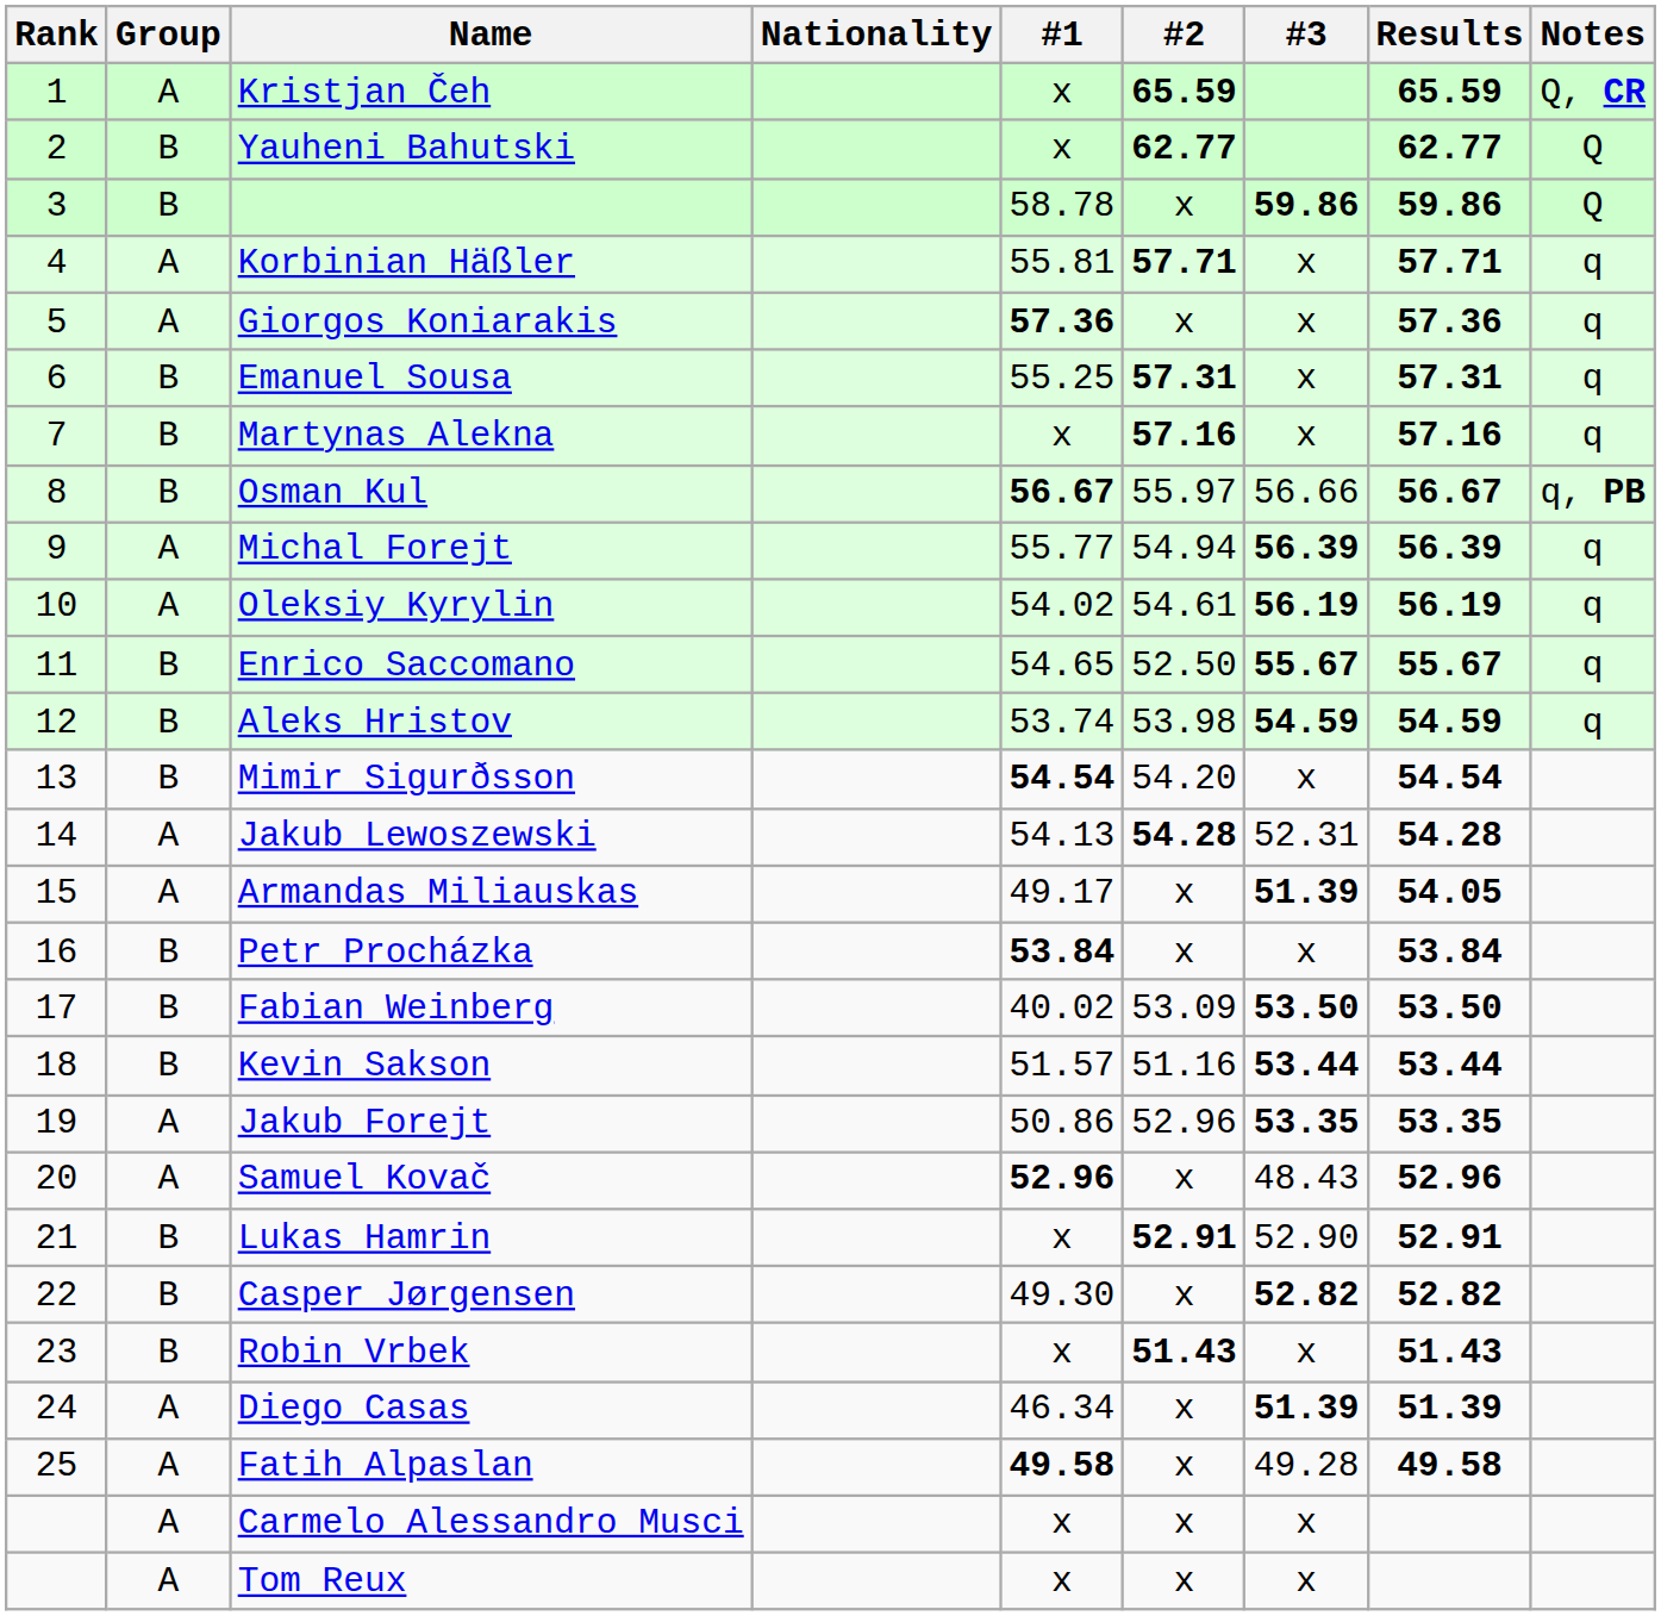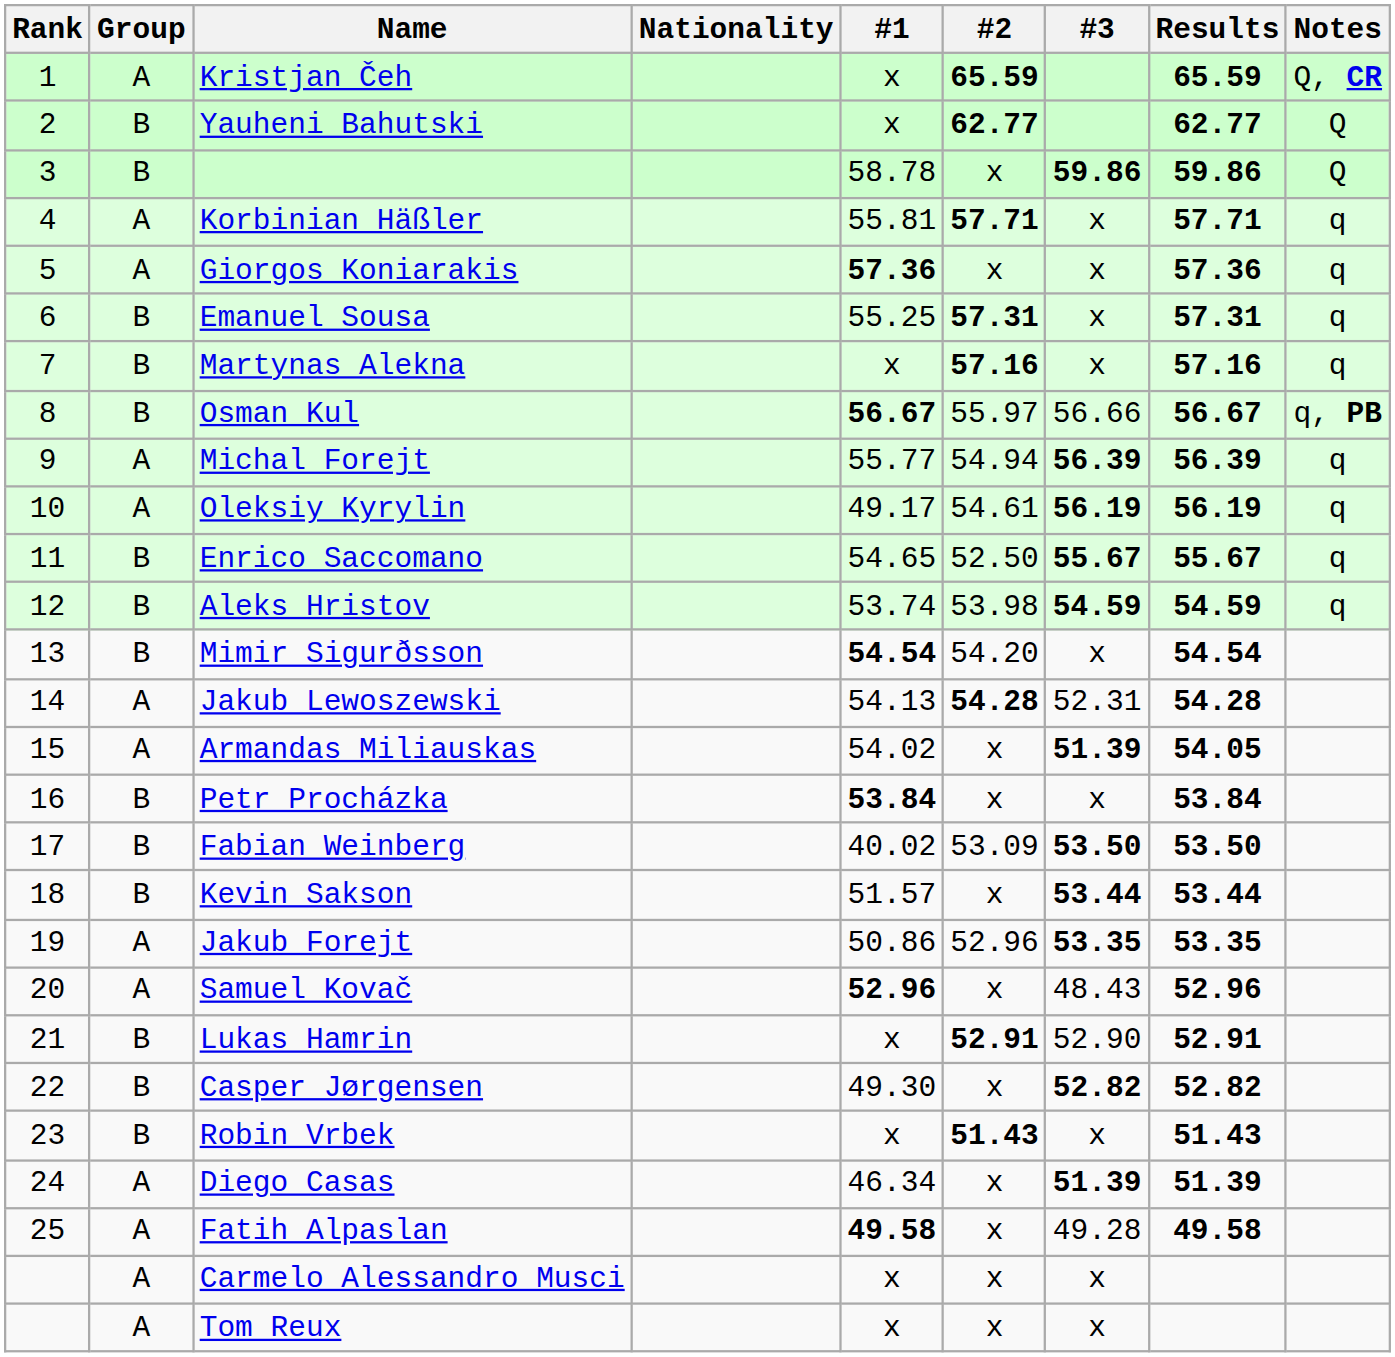Oleksiy Kyrylin | #1: 54.02 -> 49.17
Armandas Miliauskas | #1: 49.17 -> 54.02
Kevin Sakson | #2: 51.16 -> x
